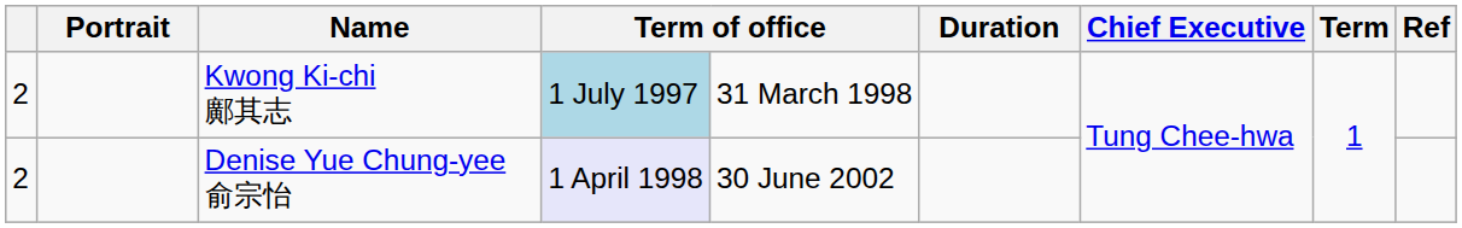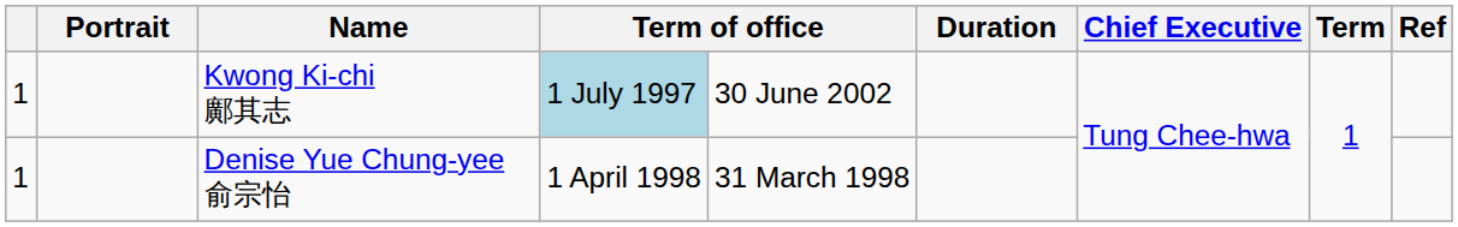Kwong Ki-chi 鄺其志 | column 1: 2 -> 1
Kwong Ki-chi 鄺其志 | column 5: 31 March 1998 -> 30 June 2002
Denise Yue Chung-yee 俞宗怡 | column 1: 2 -> 1
Denise Yue Chung-yee 俞宗怡 | column 4: lavender background -> no background
Denise Yue Chung-yee 俞宗怡 | column 5: 30 June 2002 -> 31 March 1998
